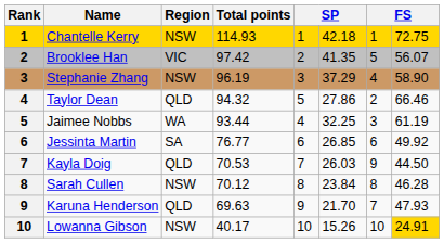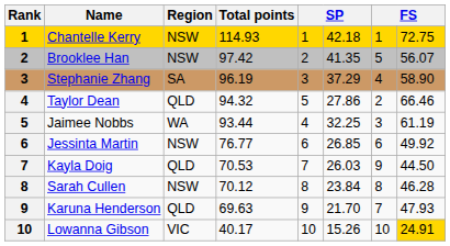Brooklee Han | Region: VIC -> NSW
Stephanie Zhang | Region: NSW -> SA
Jessinta Martin | Region: SA -> NSW
Lowanna Gibson | Region: NSW -> VIC
